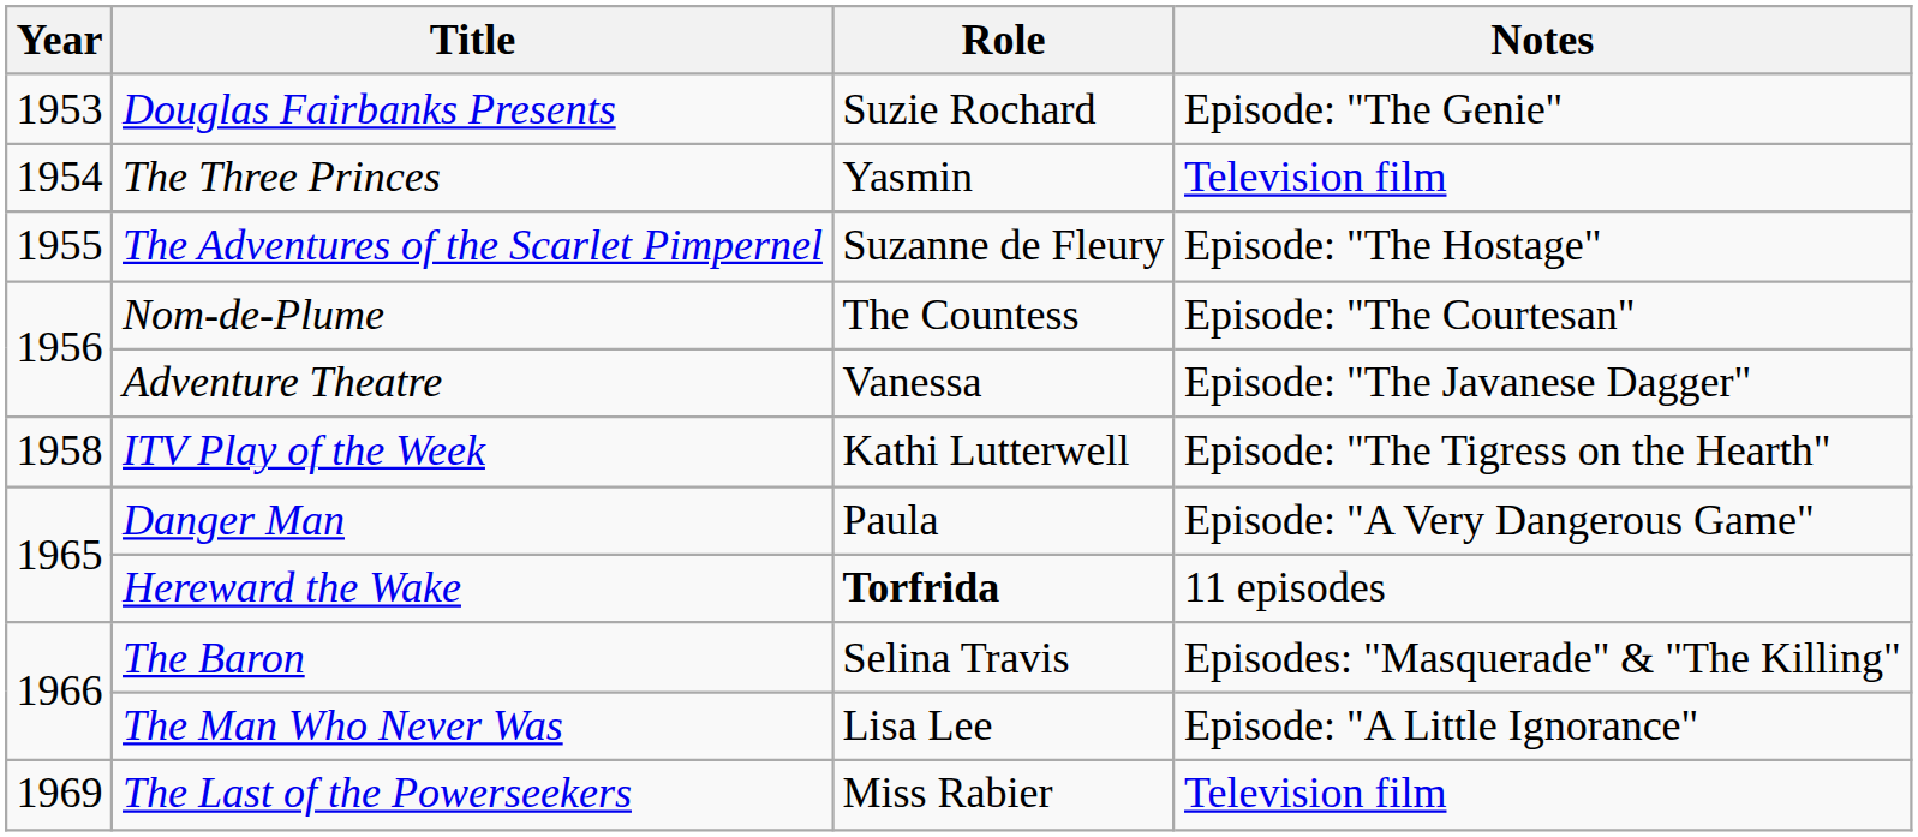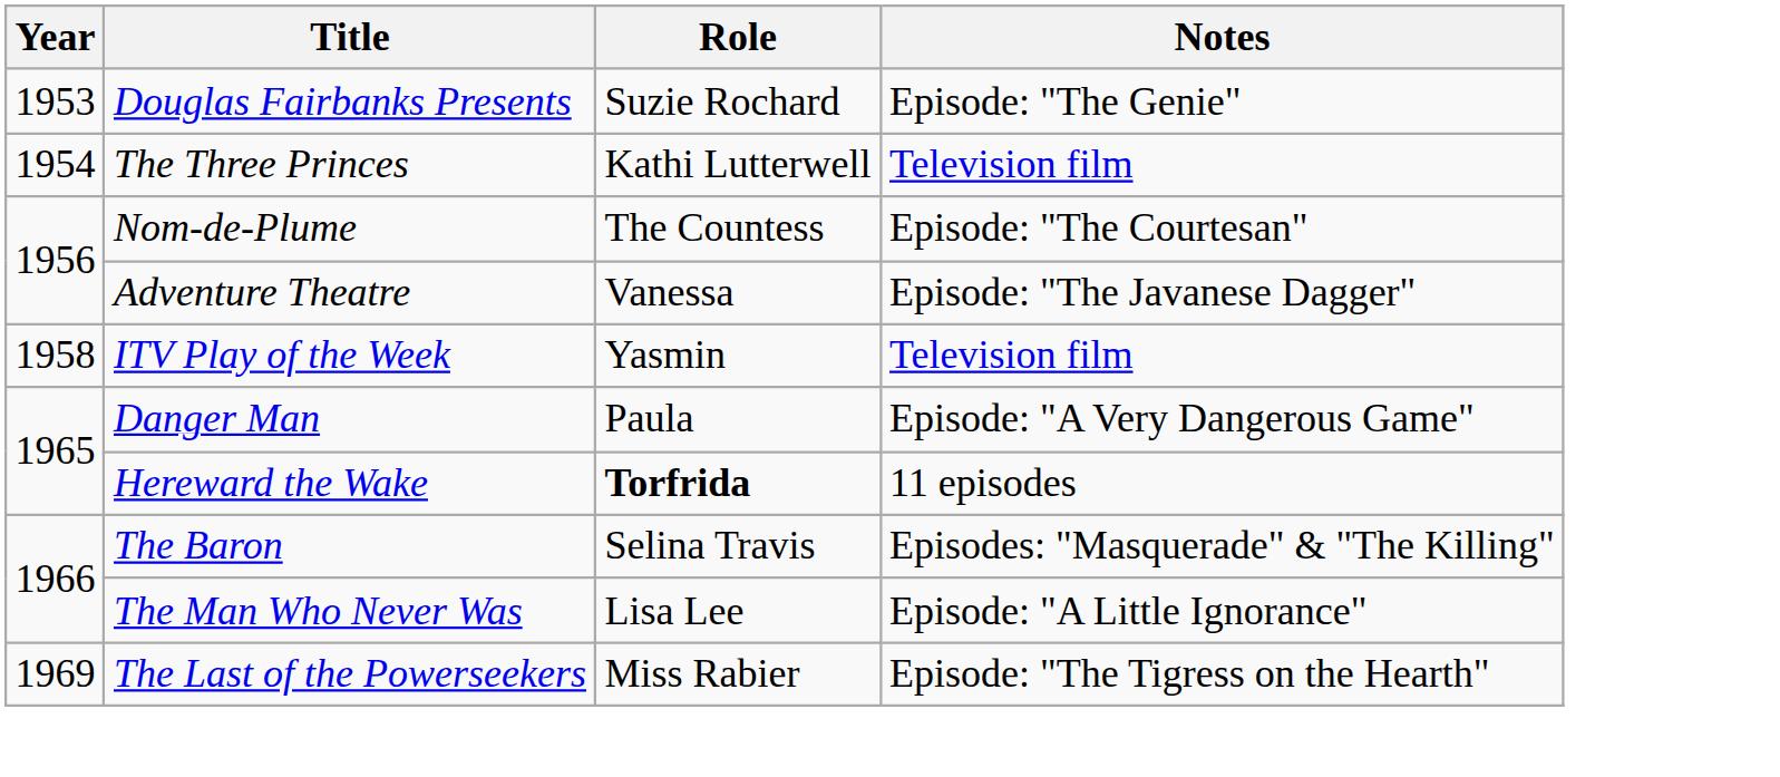The Three Princes | Role: Yasmin -> Kathi Lutterwell
- row: 1955 | The Adventures of the Scarlet Pimpernel | Suzanne de Fleury | Episode: "The Hostage"
ITV Play of the Week | Role: Kathi Lutterwell -> Yasmin
ITV Play of the Week | Notes: Episode: "The Tigress on the Hearth" -> Television film
The Last of the Powerseekers | Notes: Television film -> Episode: "The Tigress on the Hearth"
